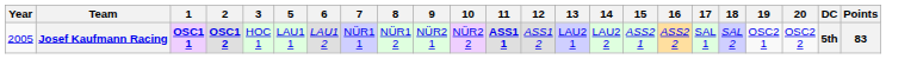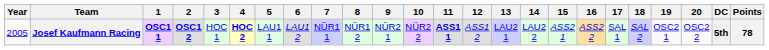+ column: 4 | HOC 2
Josef Kaufmann Racing | Points: 83 -> 78
